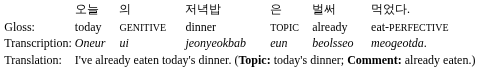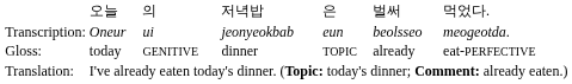rows swapped: Transcription: <-> Gloss:
